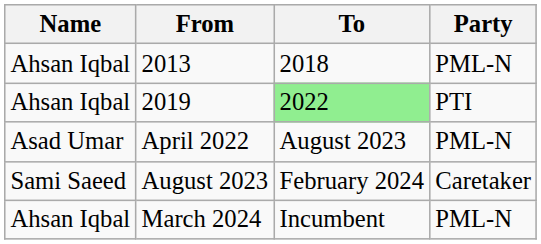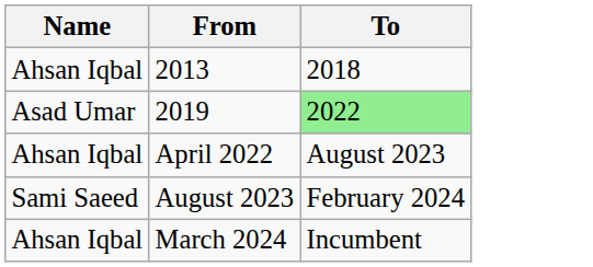- column: Party | PML-N | PTI | PML-N | Caretaker | PML-N
2019 | Name: Ahsan Iqbal -> Asad Umar
April 2022 | Name: Asad Umar -> Ahsan Iqbal
